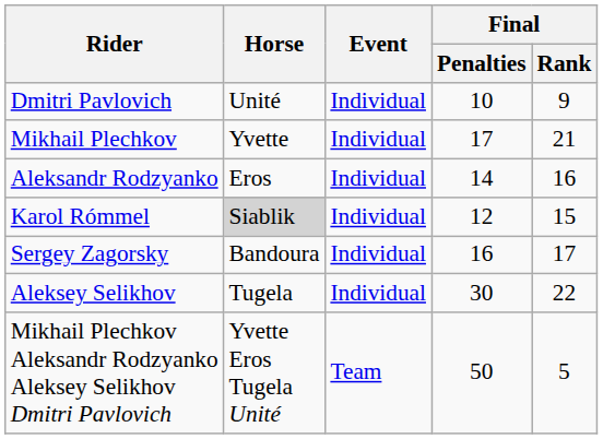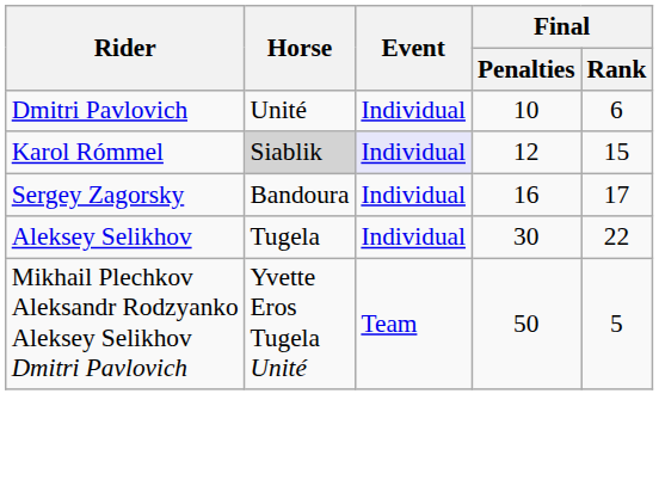Dmitri Pavlovich | Final / Rank: 9 -> 6
- row: Mikhail Plechkov | Yvette | Individual | 17 | 21
- row: Aleksandr Rodzyanko | Eros | Individual | 14 | 16
Karol Rómmel | Event: no background -> lavender background
